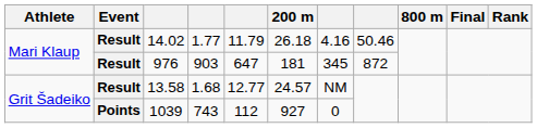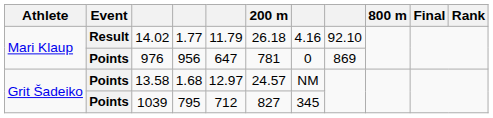14.02 | column 8: 50.46 -> 92.10
976 | Event: Result -> Points
976 | column 4: 903 -> 956
976 | 200 m: 181 -> 781
976 | column 7: 345 -> 0
976 | column 8: 872 -> 869
13.58 | Event: Result -> Points
13.58 | column 5: 12.77 -> 12.97
1039 | column 4: 743 -> 795
1039 | column 5: 112 -> 712
1039 | 200 m: 927 -> 827
1039 | column 7: 0 -> 345
